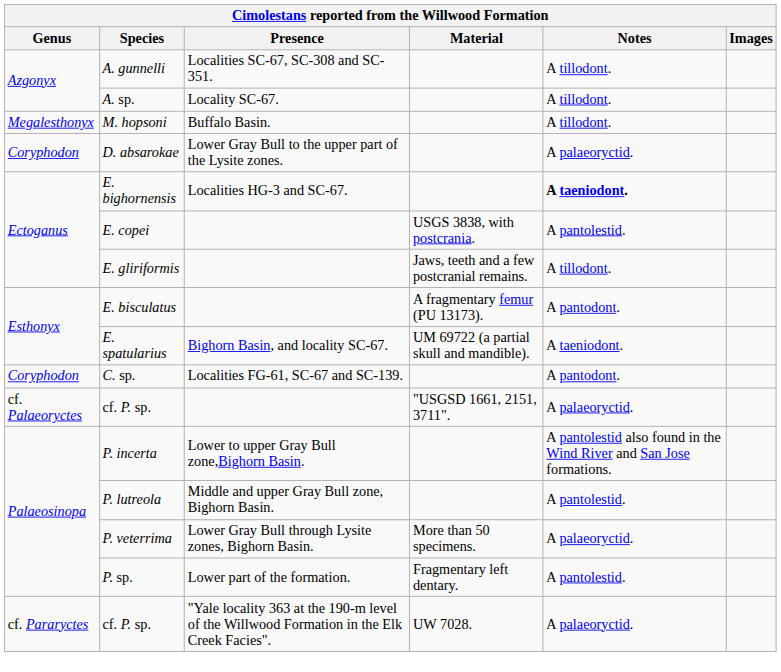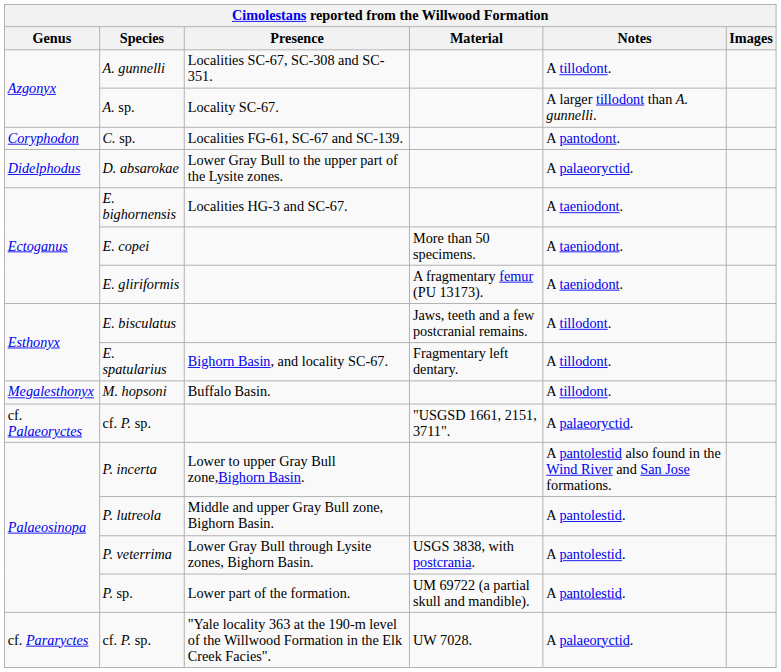A. sp. | Notes: A tillodont. -> A larger tillodont than A. gunnelli.
rows swapped: C. sp. <-> M. hopsoni
D. absarokae | Genus: Coryphodon -> Didelphodus
E. bighornensis | Notes: bold -> normal
E. copei | Material: USGS 3838, with postcrania. -> More than 50 specimens.
E. copei | Notes: A pantolestid. -> A taeniodont.
E. gliriformis | Material: Jaws, teeth and a few postcranial remains. -> A fragmentary femur (PU 13173).
E. gliriformis | Notes: A tillodont. -> A taeniodont.
E. bisculatus | Material: A fragmentary femur (PU 13173). -> Jaws, teeth and a few postcranial remains.
E. bisculatus | Notes: A pantodont. -> A tillodont.
E. spatularius | Material: UM 69722 (a partial skull and mandible). -> Fragmentary left dentary.
E. spatularius | Notes: A taeniodont. -> A tillodont.
P. veterrima | Material: More than 50 specimens. -> USGS 3838, with postcrania.
P. veterrima | Notes: A palaeoryctid. -> A pantolestid.
P. sp. | Material: Fragmentary left dentary. -> UM 69722 (a partial skull and mandible).
